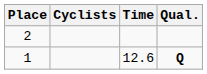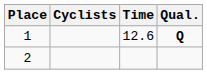rows swapped: 1 <-> 2
